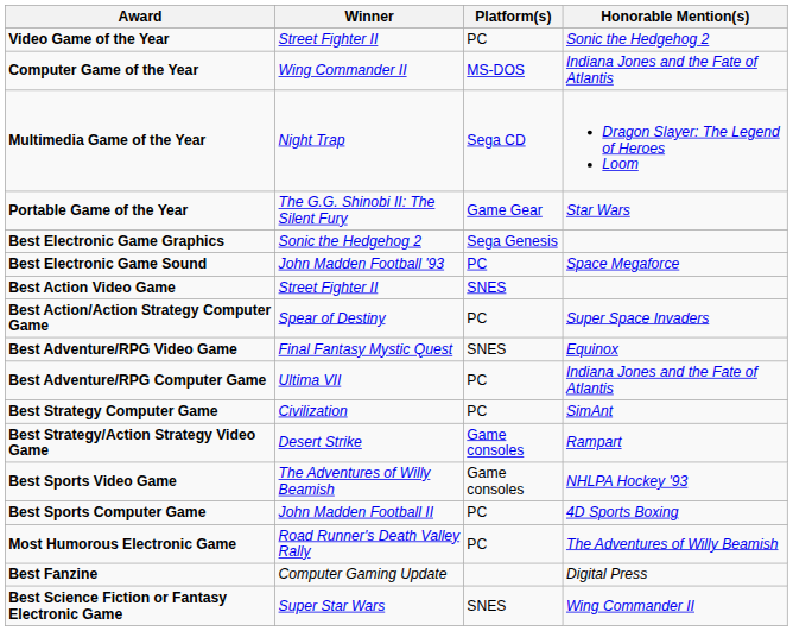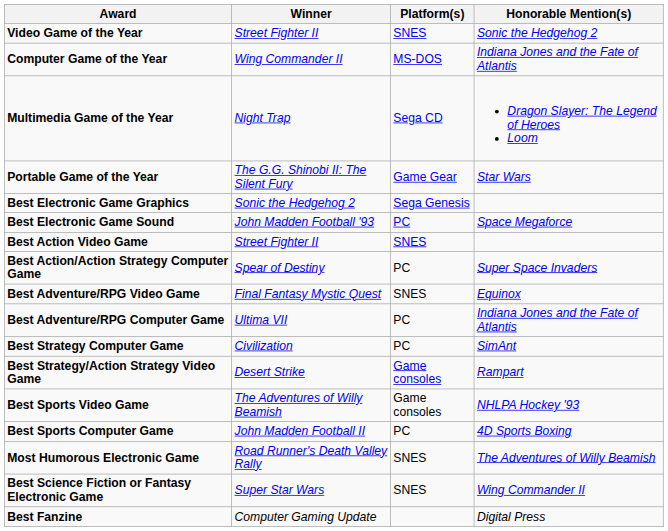Video Game of the Year | Platform(s): PC -> SNES
Most Humorous Electronic Game | Platform(s): PC -> SNES
rows swapped: Best Science Fiction or Fantasy Electronic Game <-> Best Fanzine
